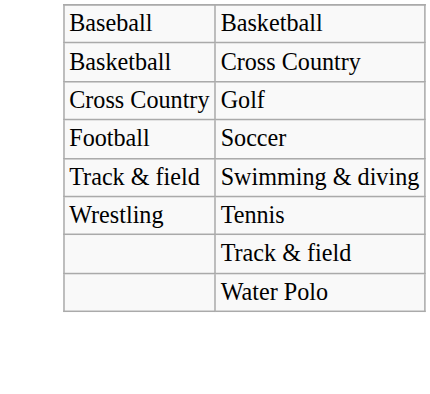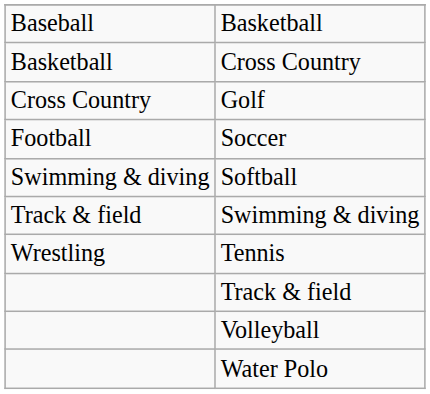+ row: Swimming & diving | Softball
+ row: Volleyball
